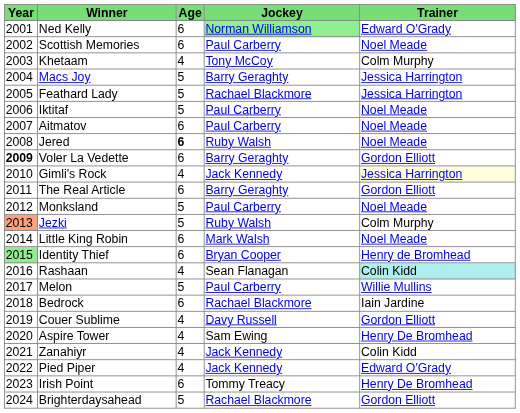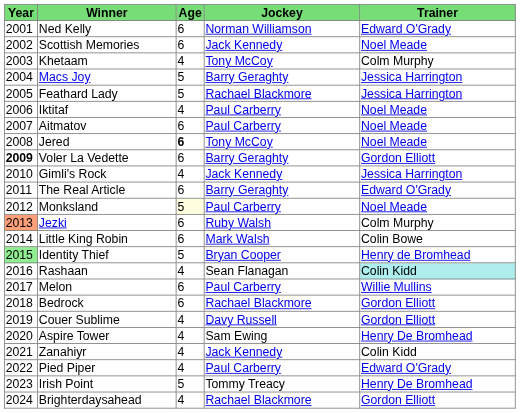Ned Kelly | Jockey: lightgreen background -> no background
Scottish Memories | Jockey: Paul Carberry -> Jack Kennedy
Iktitaf | Age: 5 -> 4
Jered | Jockey: Ruby Walsh -> Tony McCoy
Gimli's Rock | Trainer: lightyellow background -> no background
The Real Article | Trainer: Gordon Elliott -> Edward O'Grady
Monksland | Age: no background -> lightyellow background
Jezki | Age: 5 -> 6
Little King Robin | Trainer: Noel Meade -> Colin Bowe
Identity Thief | Age: 6 -> 5
Melon | Age: 5 -> 6
Bedrock | Trainer: Iain Jardine -> Gordon Elliott
Pied Piper | Jockey: Jack Kennedy -> Paul Carberry
Irish Point | Age: 6 -> 5
Brighterdaysahead | Age: 5 -> 4
